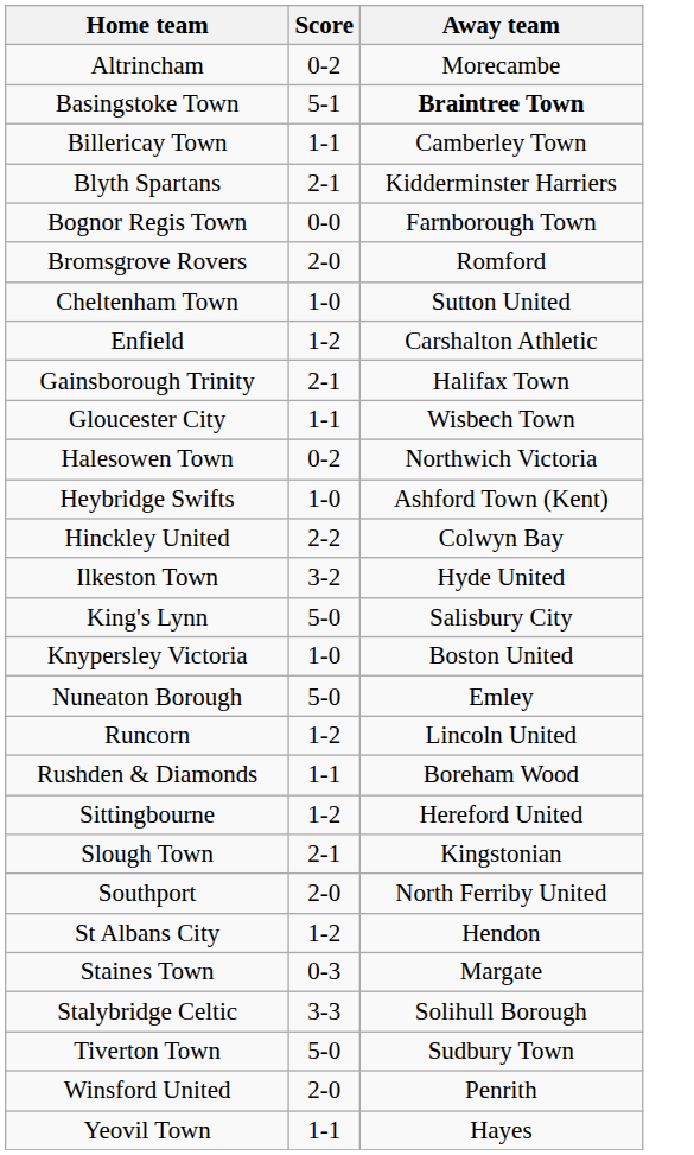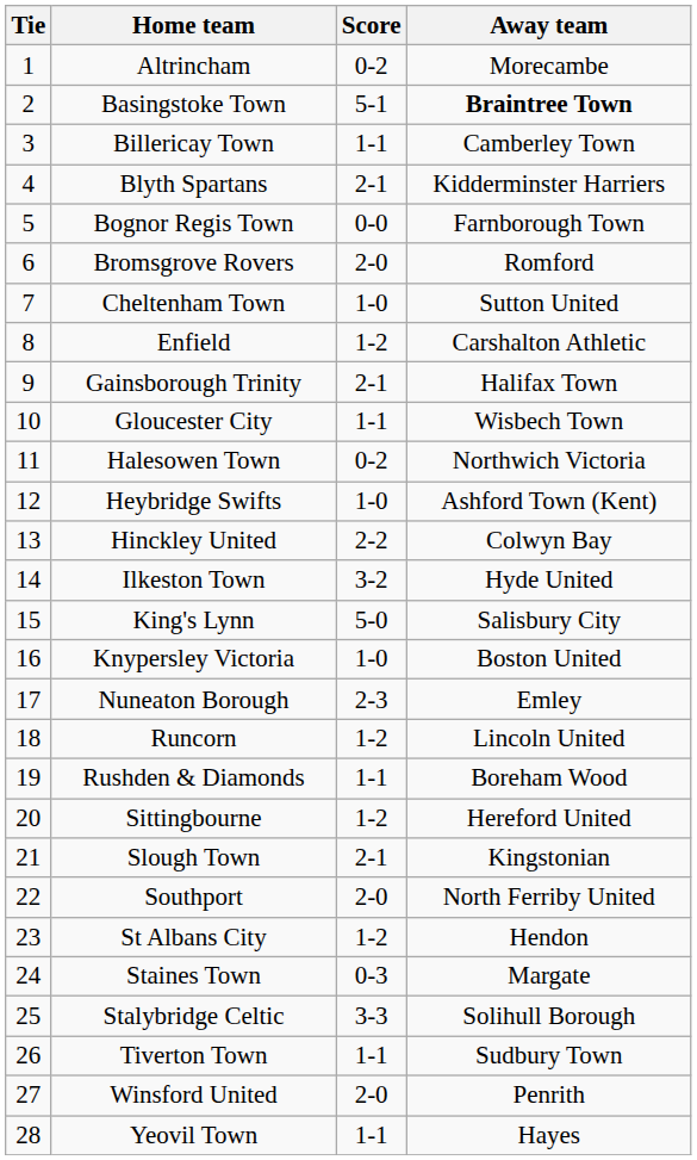+ column: Tie | 1 | 2 | 3 | 4 | 5 | 6 | 7 | 8 | 9 | 10 | 11 | 12 | 13 | 14 | 15 | 16 | 17 | 18 | 19 | 20 | 21 | 22 | 23 | 24 | 25 | 26 | 27 | 28
Nuneaton Borough | Score: 5-0 -> 2-3
Tiverton Town | Score: 5-0 -> 1-1
